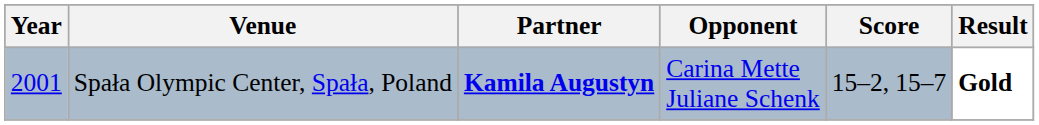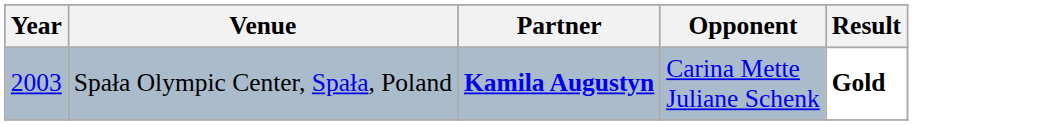- column: Score | 15–2, 15–7
Spała Olympic Center, Spała, Poland | Year: 2001 -> 2003
